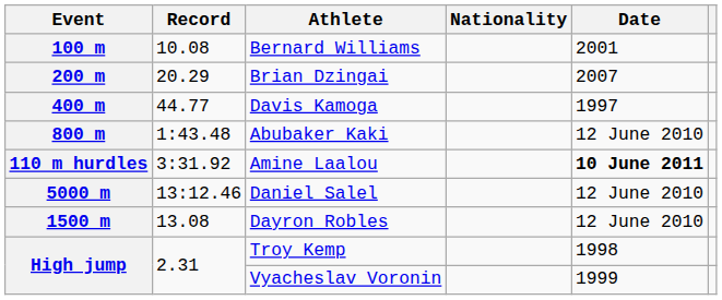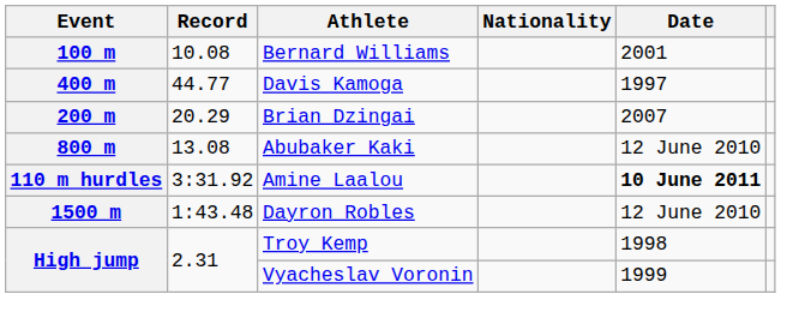rows swapped: Brian Dzingai <-> Davis Kamoga
Abubaker Kaki | Record: 1:43.48 -> 13.08
- row: 5000 m | 13:12.46 | Daniel Salel | 12 June 2010
Dayron Robles | Record: 13.08 -> 1:43.48
